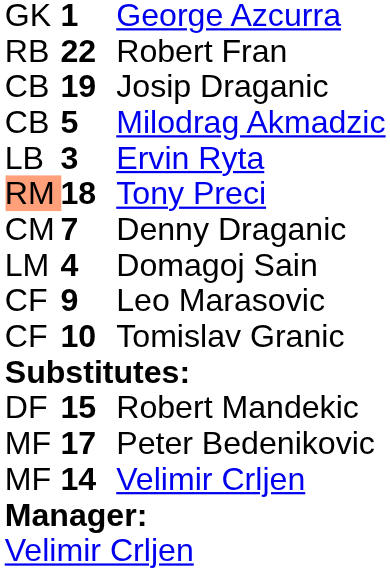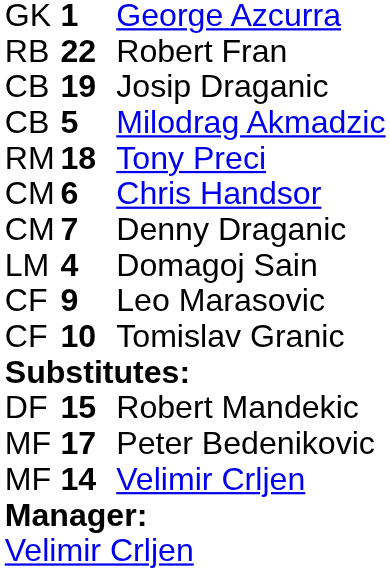- row: LB | 3 | Ervin Ryta
Tony Preci | column 1: lightsalmon background -> no background
+ row: CM | 6 | Chris Handsor
